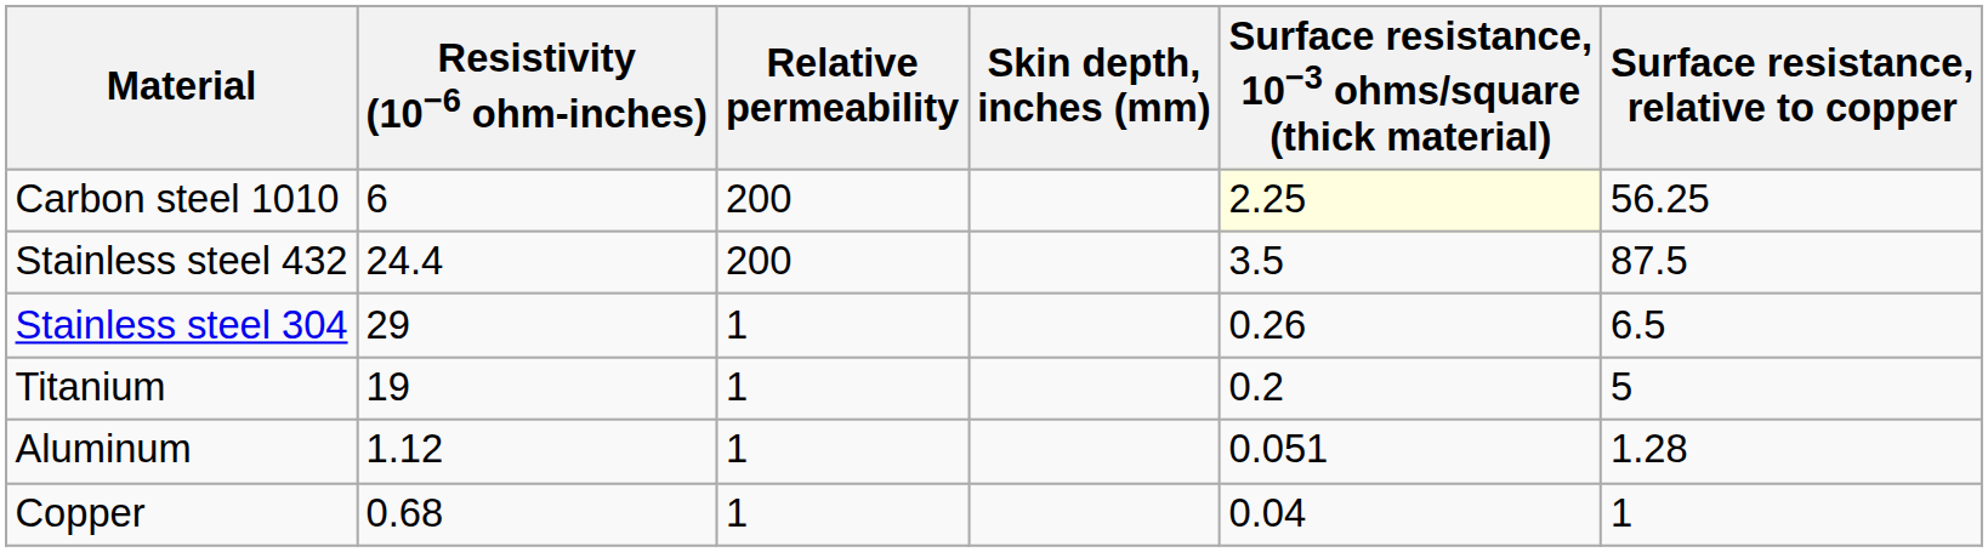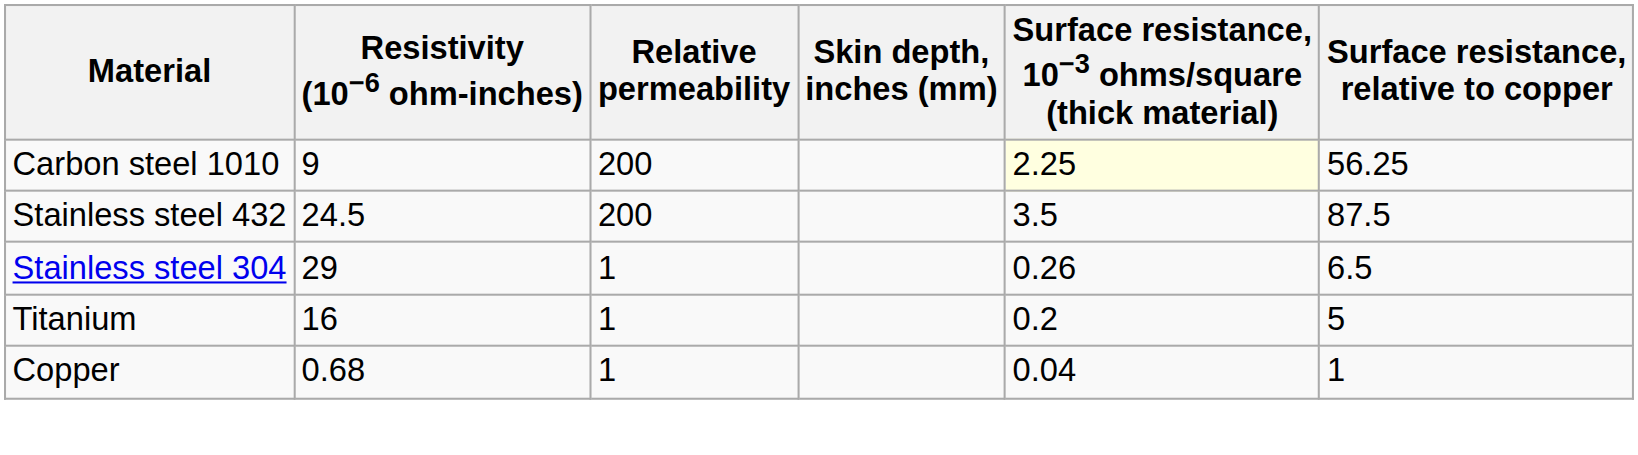Carbon steel 1010 | Resistivity (10−6 ohm-inches): 6 -> 9
Stainless steel 432 | Resistivity (10−6 ohm-inches): 24.4 -> 24.5
Titanium | Resistivity (10−6 ohm-inches): 19 -> 16
- row: Aluminum | 1.12 | 1 | 0.051 | 1.28
